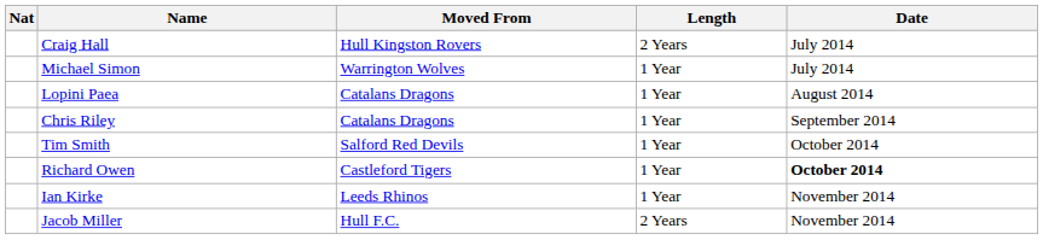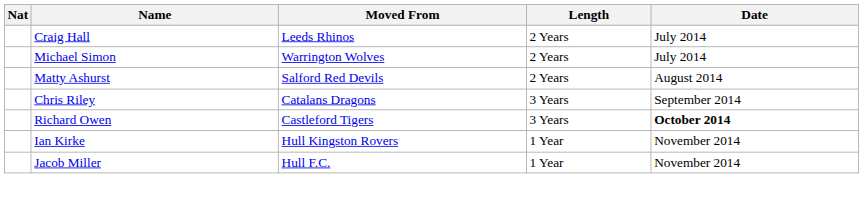Craig Hall | Moved From: Hull Kingston Rovers -> Leeds Rhinos
Michael Simon | Length: 1 Year -> 2 Years
+ row: Matty Ashurst | Salford Red Devils | 2 Years | August 2014
- row: Lopini Paea | Catalans Dragons | 1 Year | August 2014
Chris Riley | Length: 1 Year -> 3 Years
- row: Tim Smith | Salford Red Devils | 1 Year | October 2014
Richard Owen | Length: 1 Year -> 3 Years
Ian Kirke | Moved From: Leeds Rhinos -> Hull Kingston Rovers
Jacob Miller | Length: 2 Years -> 1 Year
